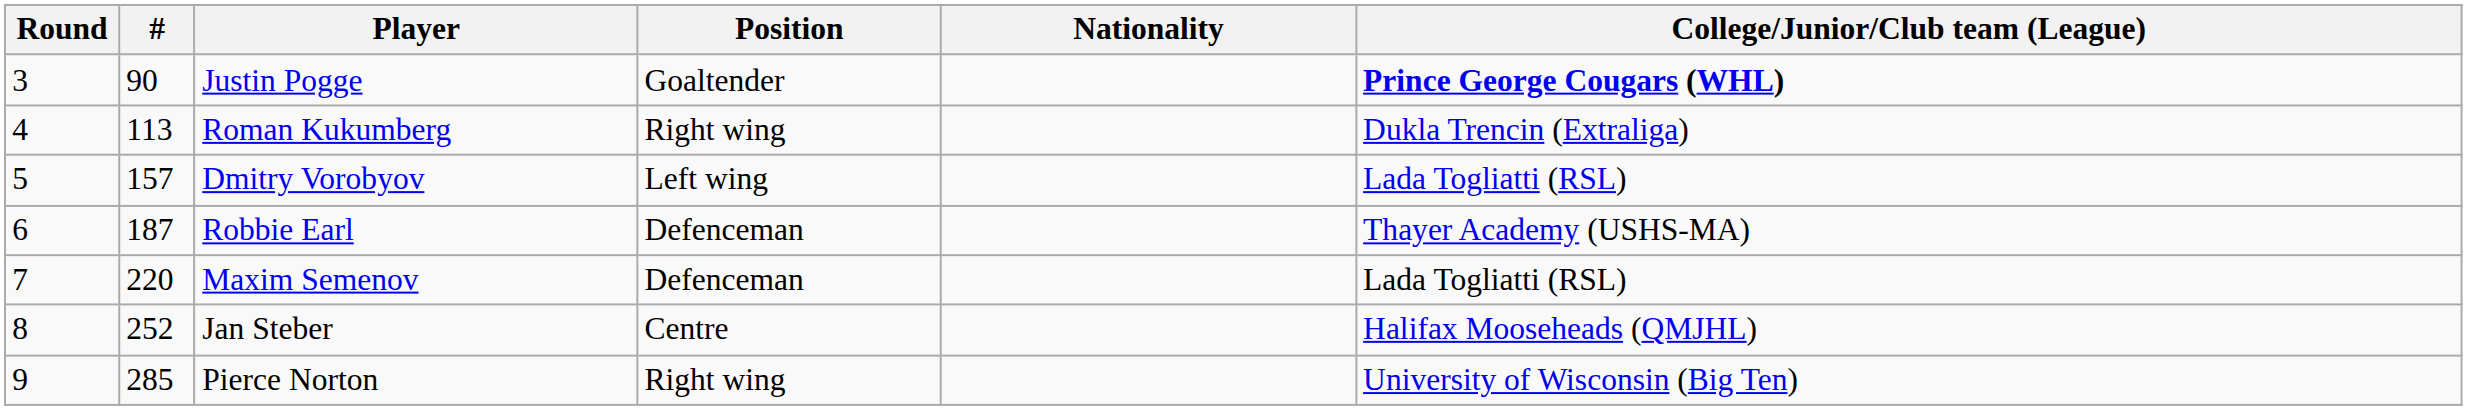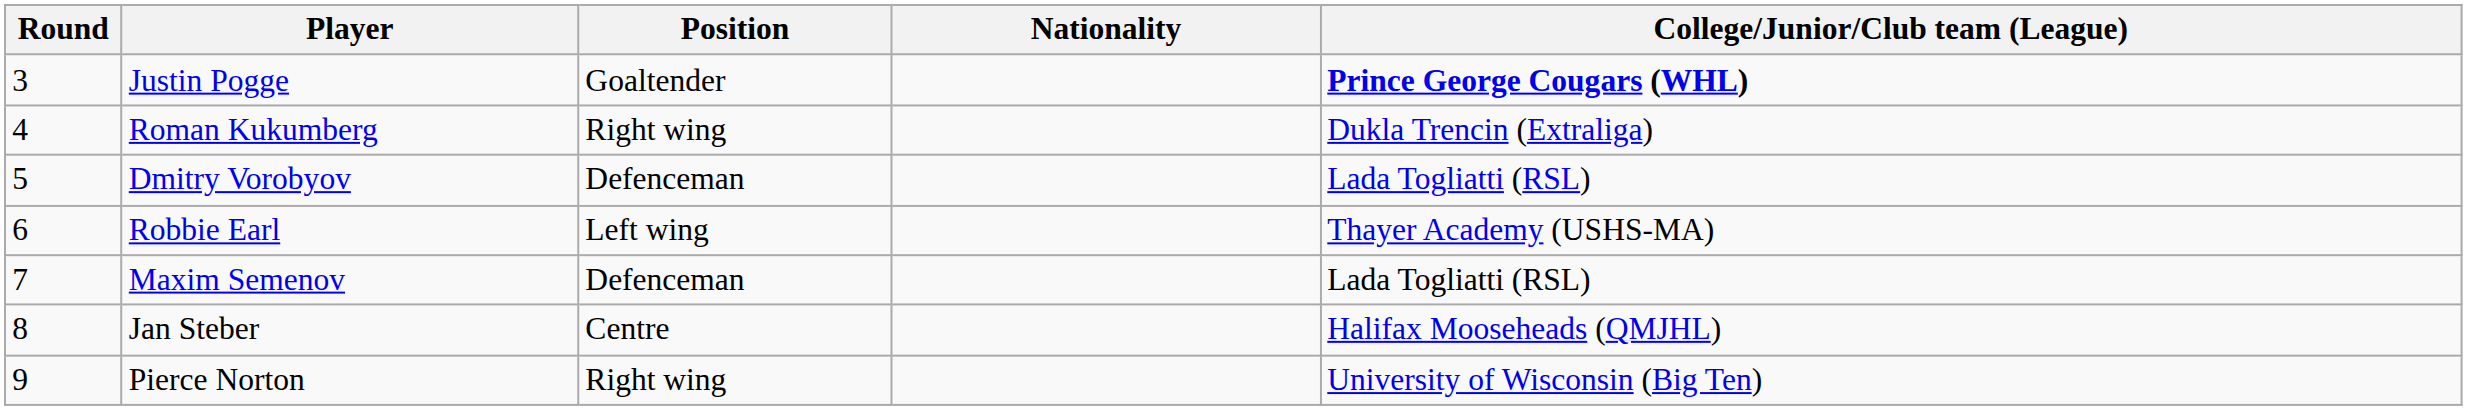- column: # | 90 | 113 | 157 | 187 | 220 | 252 | 285
Dmitry Vorobyov | Position: Left wing -> Defenceman
Robbie Earl | Position: Defenceman -> Left wing
